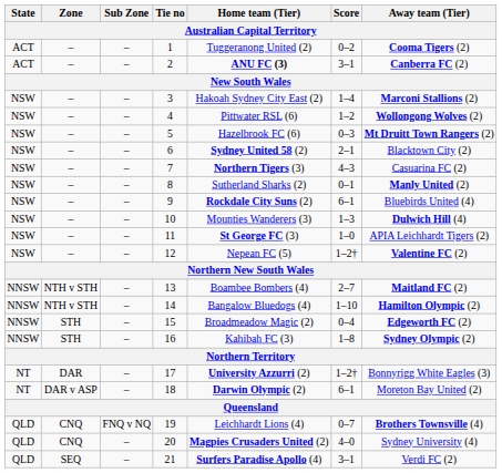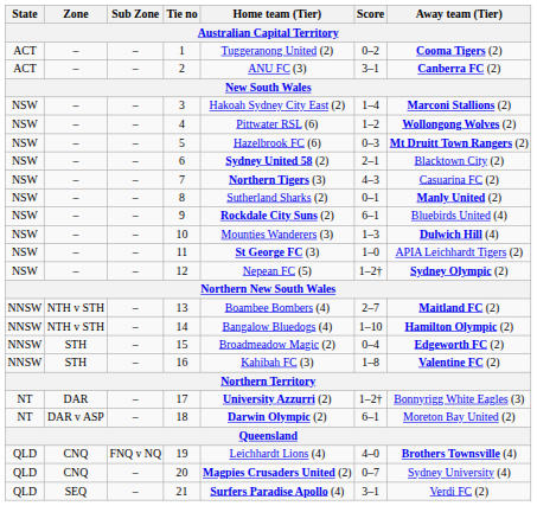2 | Home team (Tier): bold -> normal
12 | Away team (Tier): Valentine FC (2) -> Sydney Olympic (2)
16 | Away team (Tier): Sydney Olympic (2) -> Valentine FC (2)
19 | Score: 0–7 -> 4–0
20 | Score: 4–0 -> 0–7
